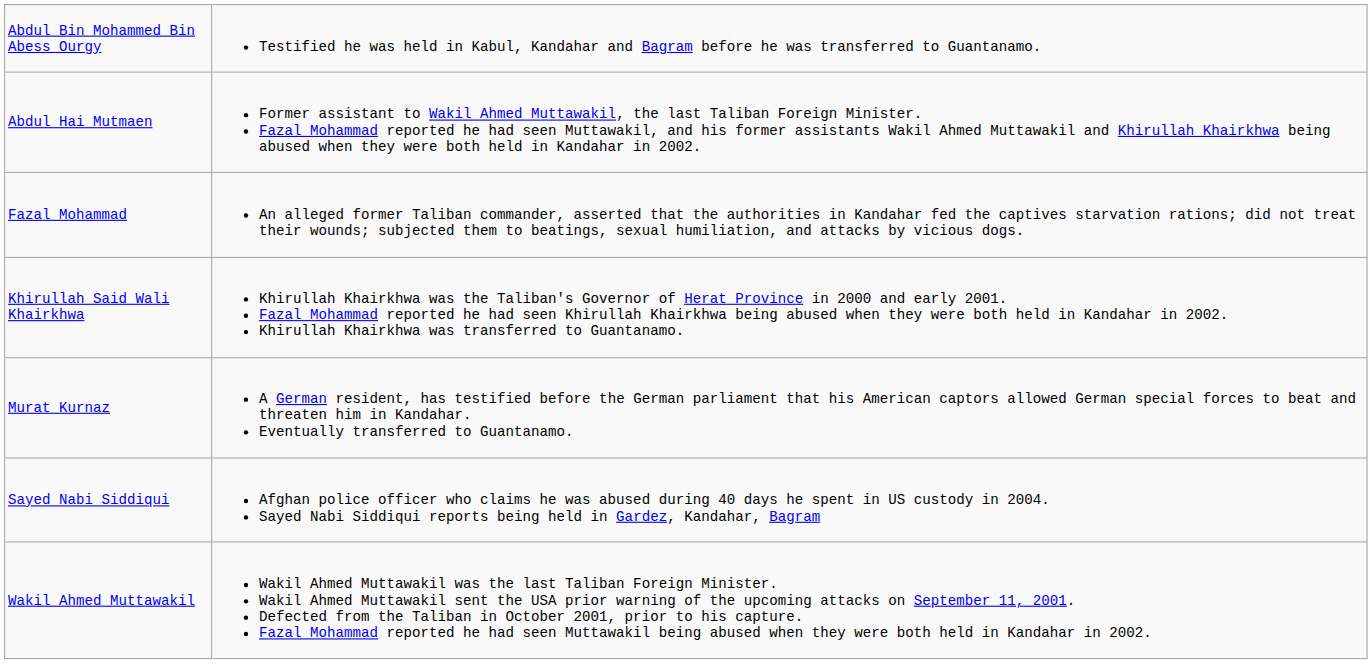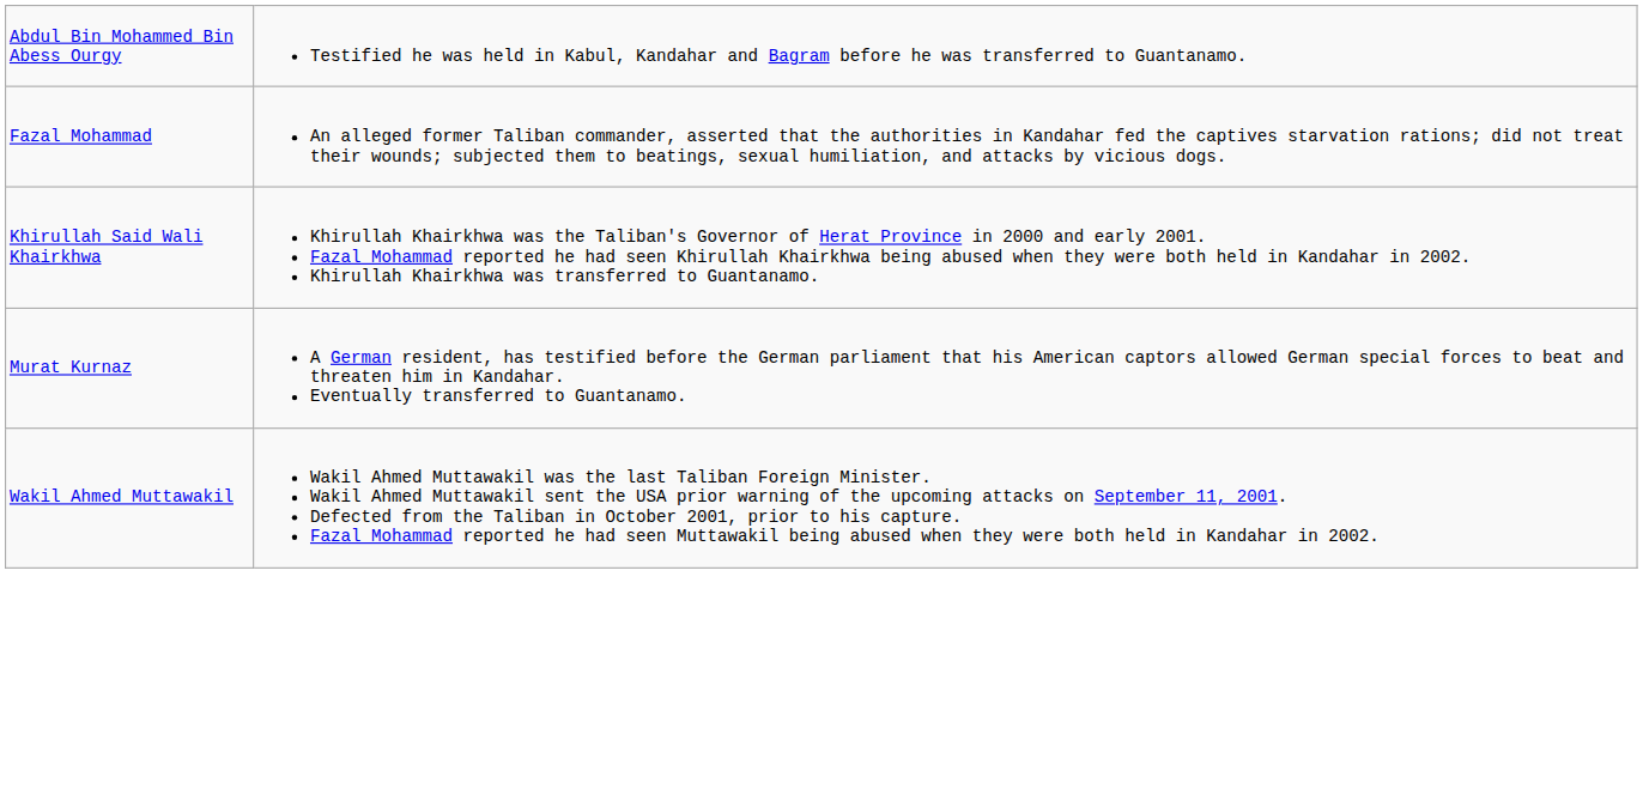- row: Abdul Hai Mutmaen | Former assistant to Wakil Ahmed Muttawakil, the last Taliban Foreign Minister. Fazal Mohammad reported he had seen Muttawakil, and his former assistants Wakil Ahmed Muttawakil and Khirullah Khairkhwa being abused when they were both held in Kandahar in 2002.
- row: Sayed Nabi Siddiqui | Afghan police officer who claims he was abused during 40 days he spent in US custody in 2004. Sayed Nabi Siddiqui reports being held in Gardez, Kandahar, Bagram
